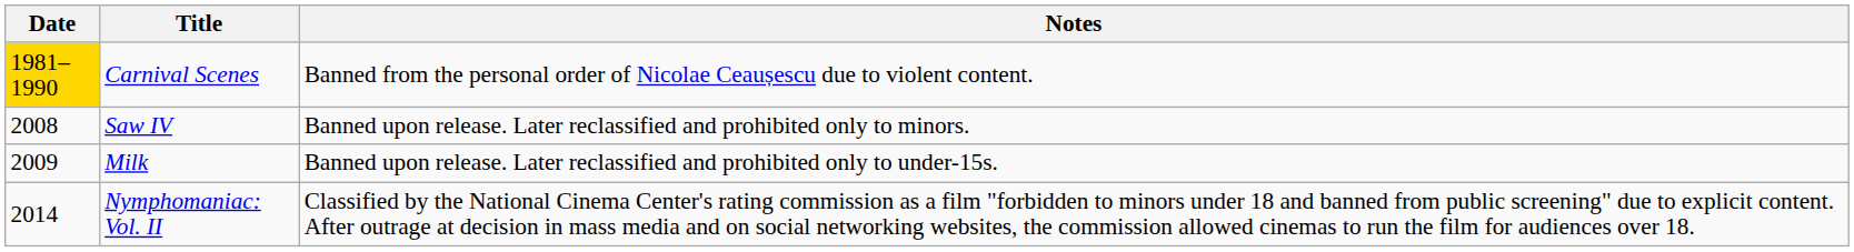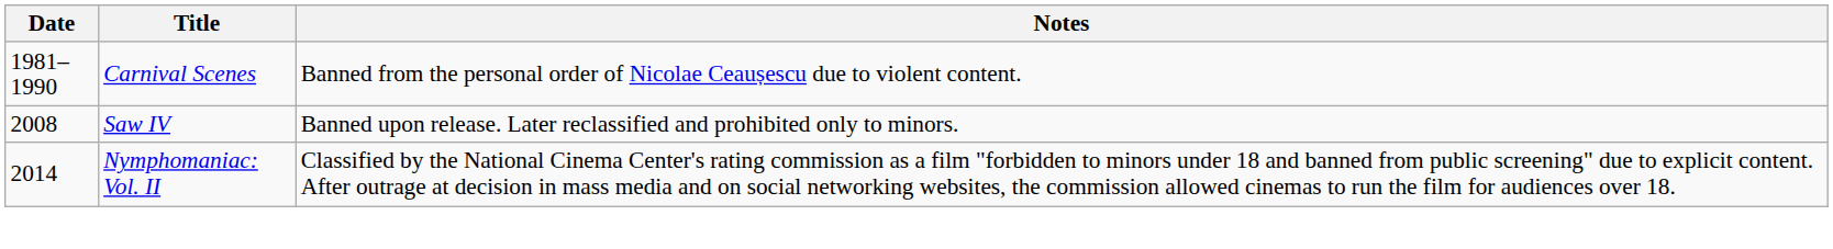Carnival Scenes | Date: gold background -> no background
- row: 2009 | Milk | Banned upon release. Later reclassified and prohibited only to under-15s.
